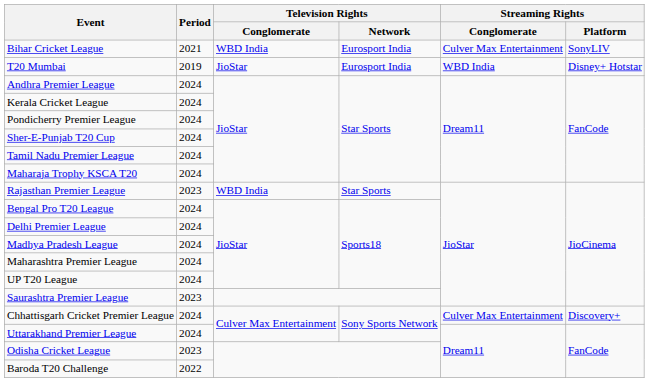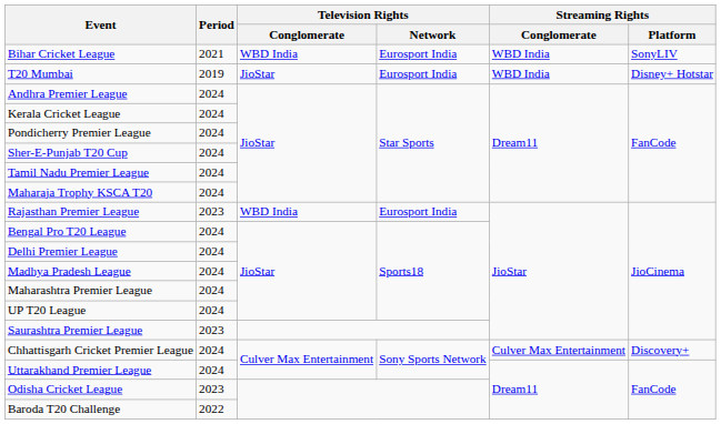Bihar Cricket League | Streaming Rights / Conglomerate: Culver Max Entertainment -> WBD India
Rajasthan Premier League | Television Rights / Network: Star Sports -> Eurosport India
